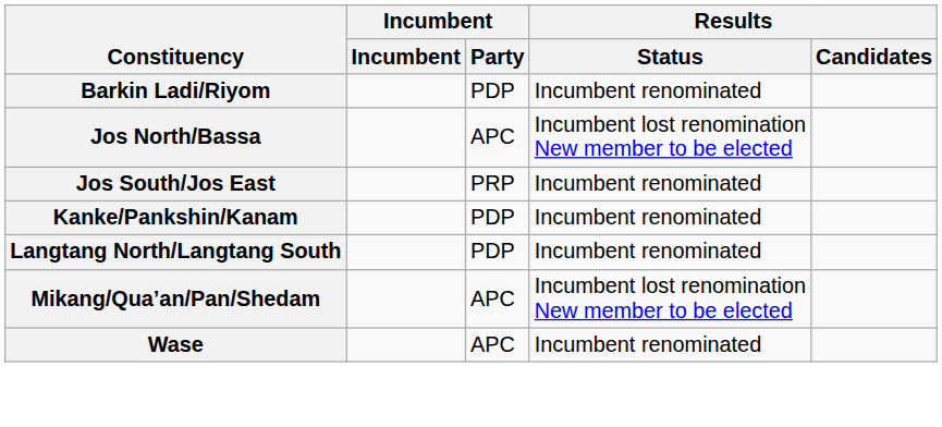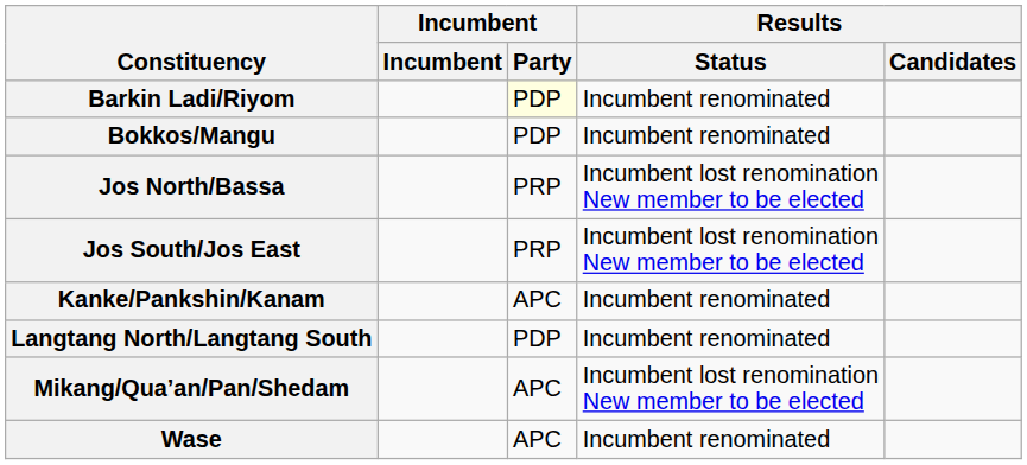Barkin Ladi/Riyom | Incumbent / Party: no background -> lightyellow background
+ row: Bokkos/Mangu | PDP | Incumbent renominated
Jos North/Bassa | Incumbent / Party: APC -> PRP
Jos South/Jos East | Results / Status: Incumbent renominated -> Incumbent lost renomination New member to be elected
Kanke/Pankshin/Kanam | Incumbent / Party: PDP -> APC
